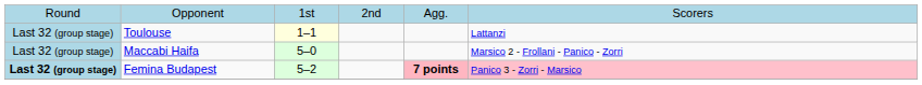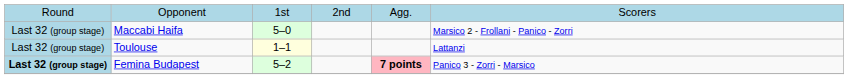rows swapped: Maccabi Haifa <-> Toulouse
Femina Budapest | column 6: pink background -> no background
